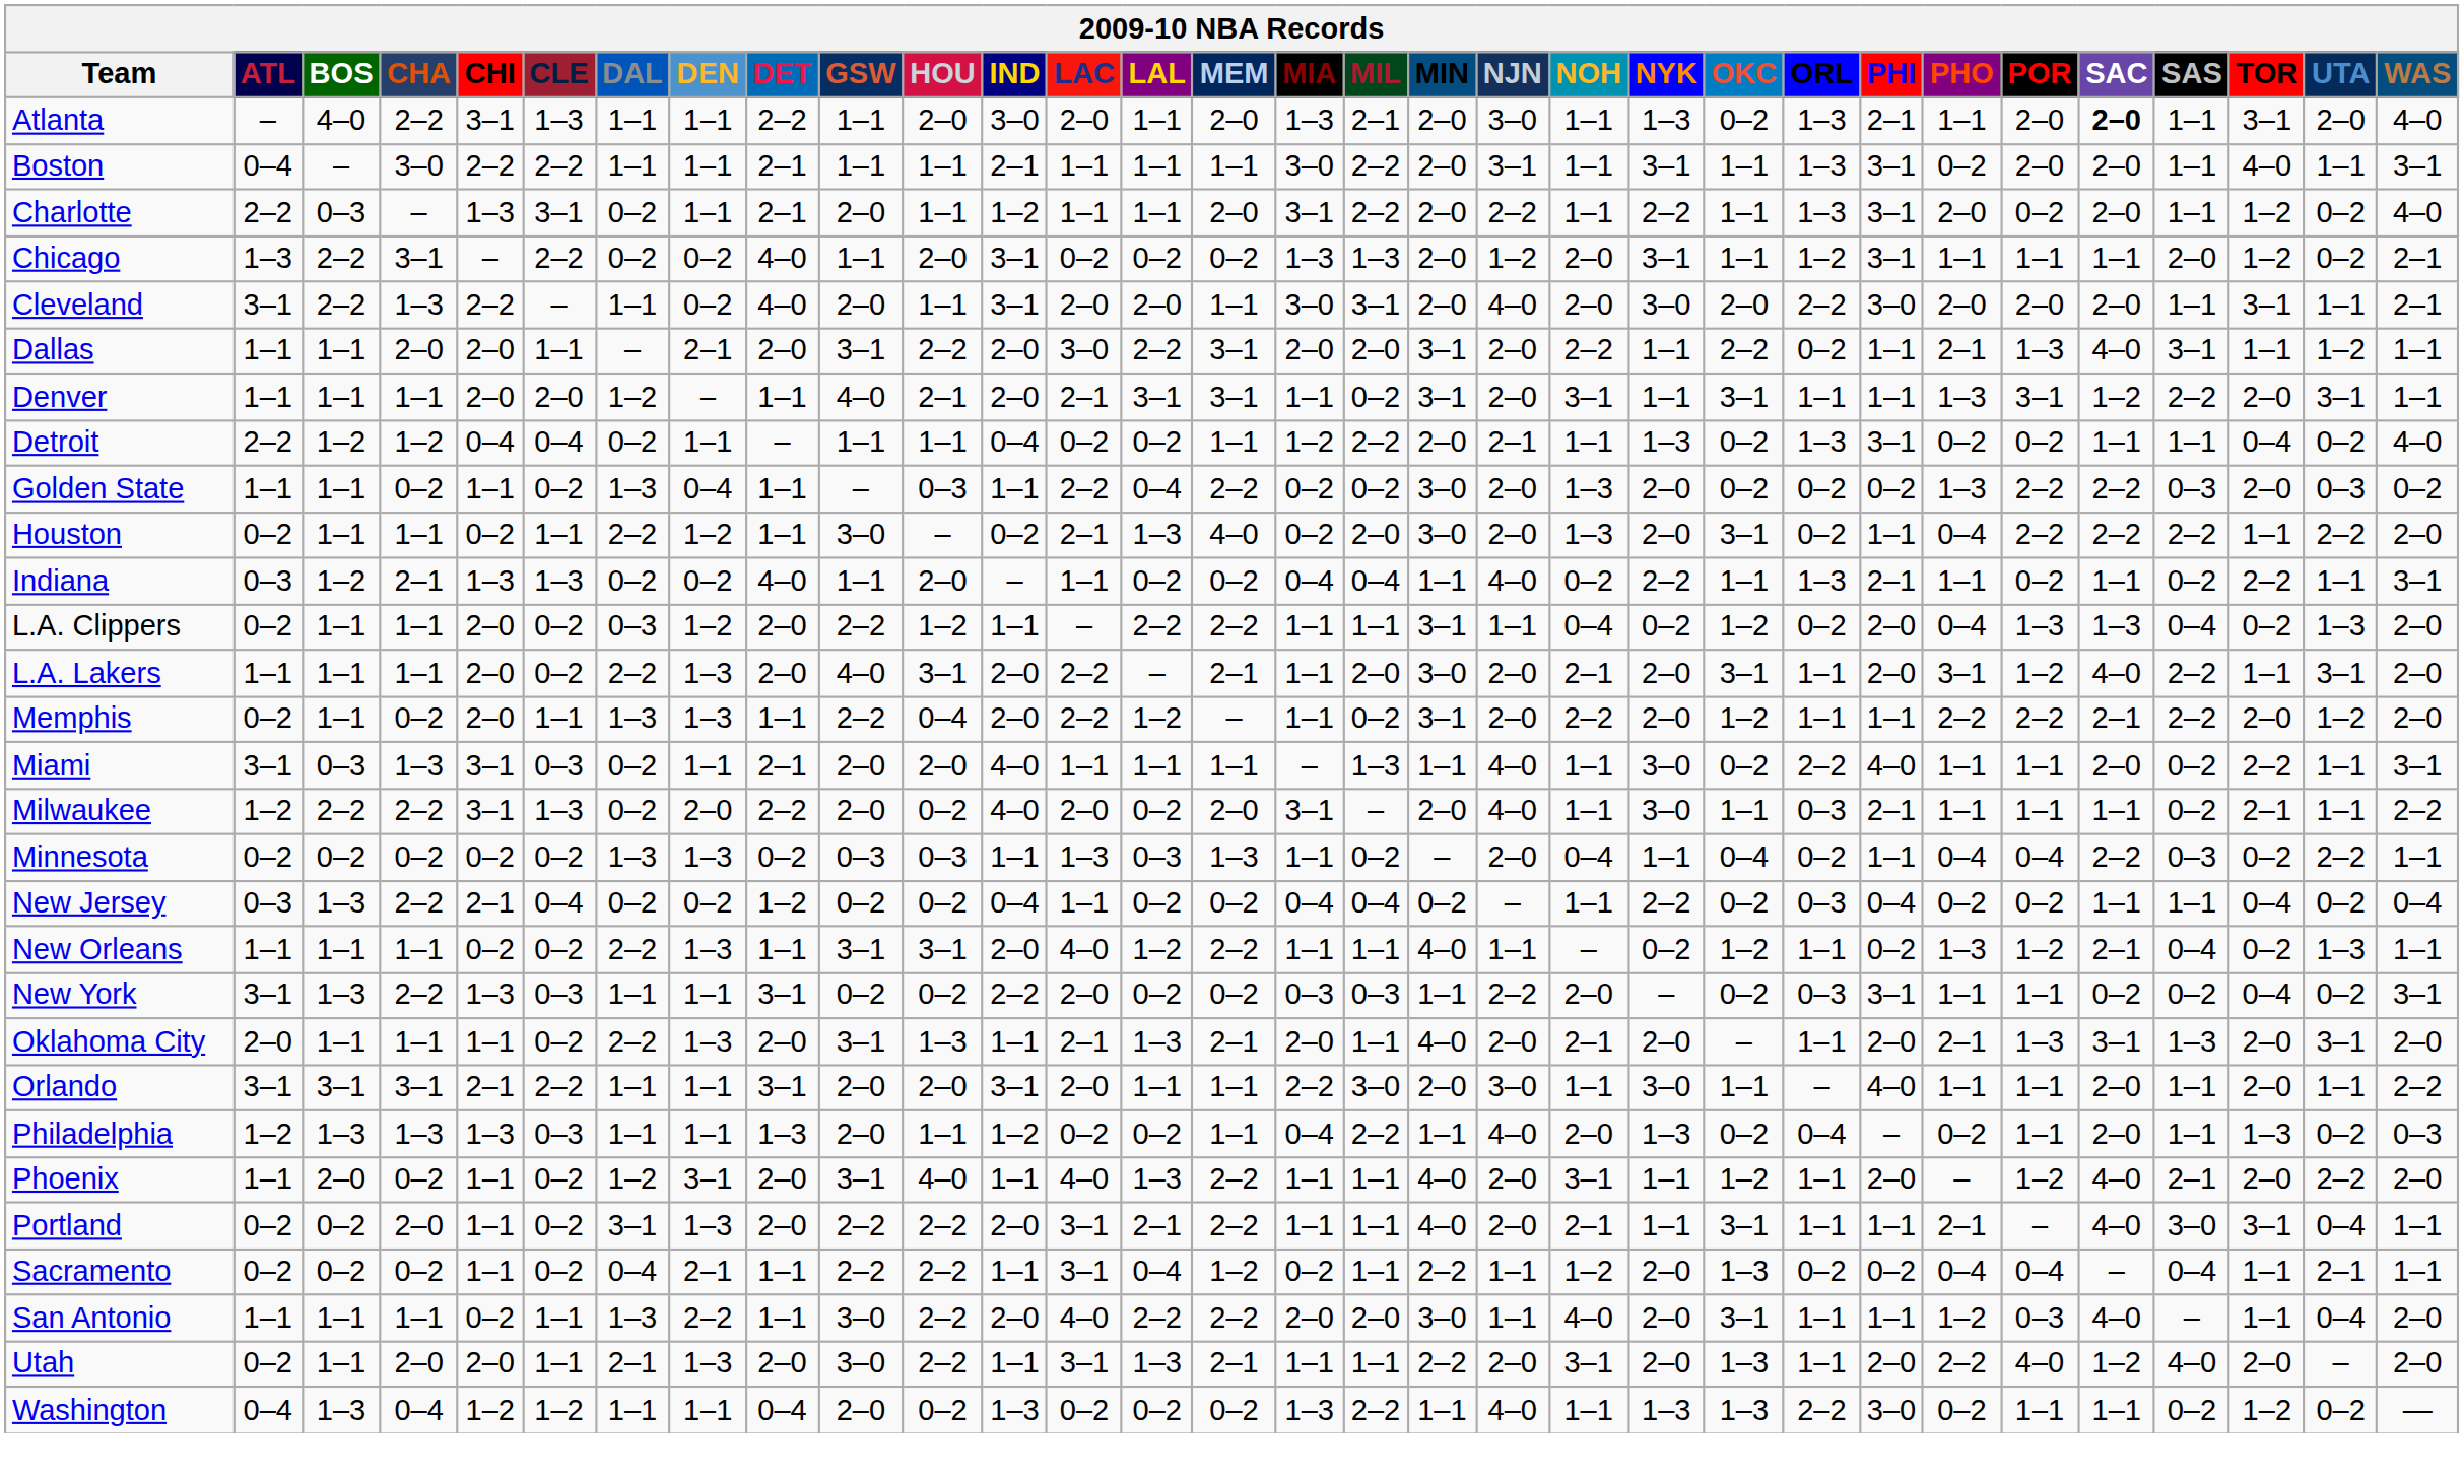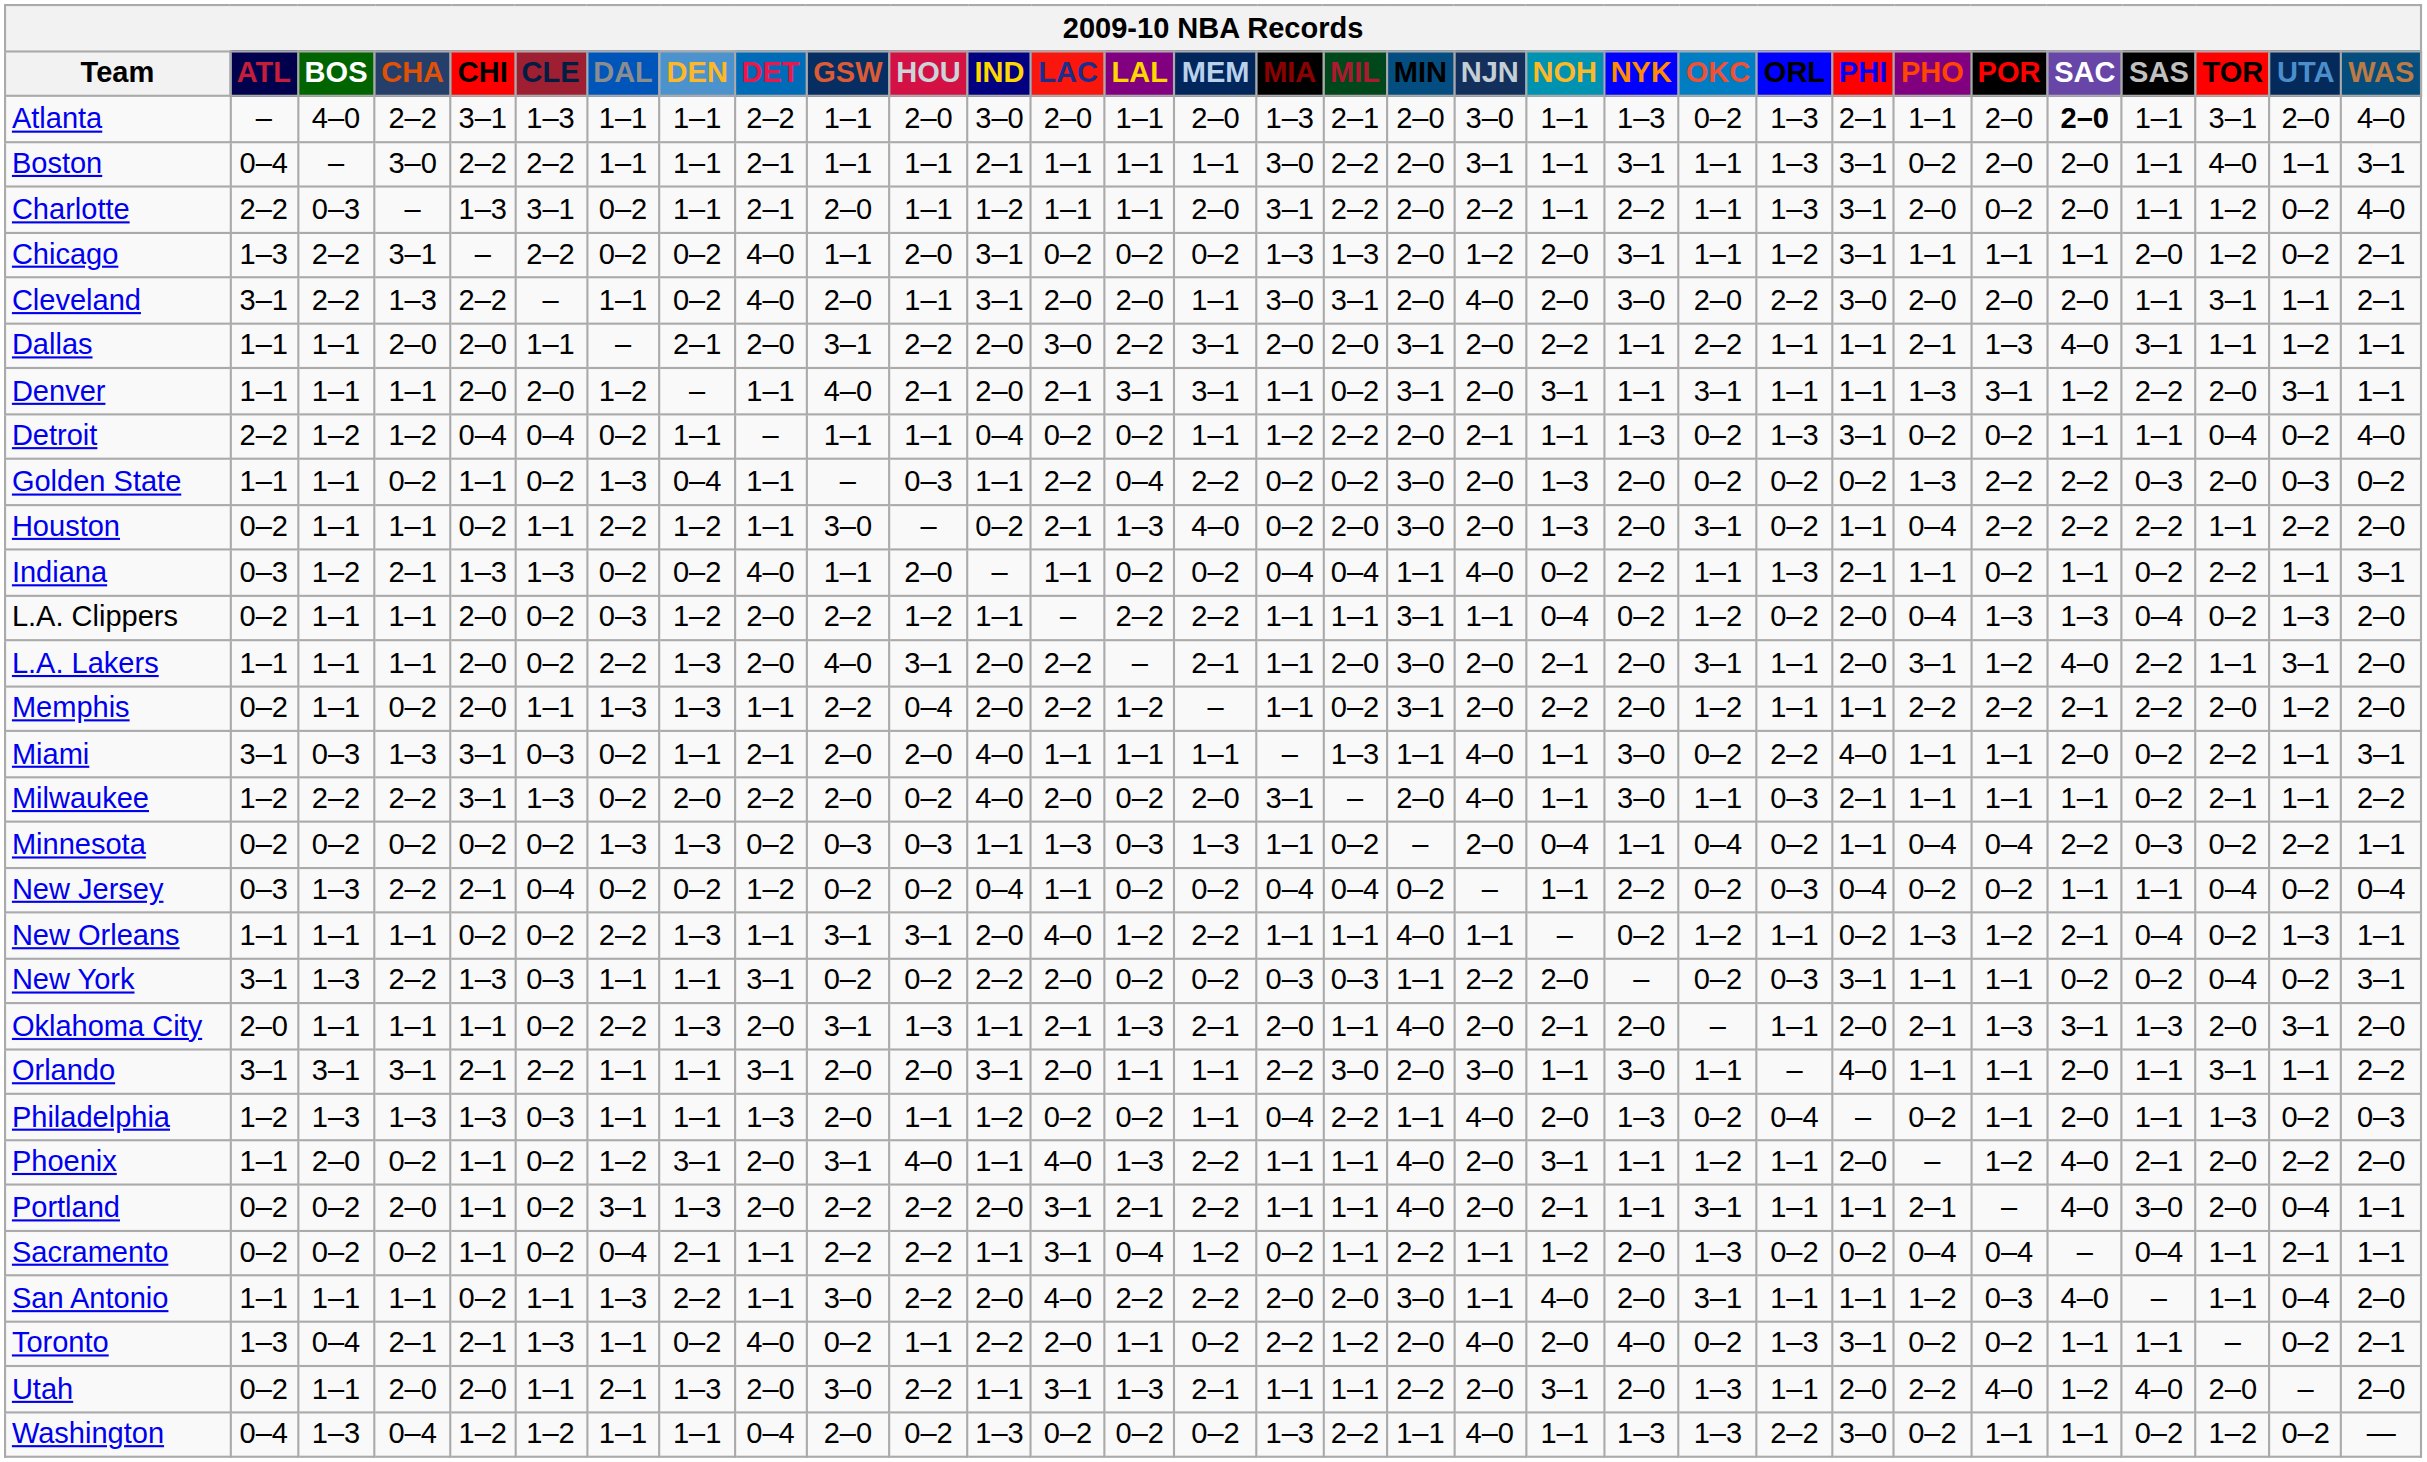Dallas | ORL: 0–2 -> 1–1
Orlando | TOR: 2–0 -> 3–1
Portland | TOR: 3–1 -> 2–0
+ row: Toronto | 1–3 | 0–4 | 2–1 | 2–1 | 1–3 | 1–1 | 0–2 | 4–0 | 0–2 | 1–1 | 2–2 | 2–0 | 1–1 | 0–2 | 2–2 | 1–2 | 2–0 | 4–0 | 2–0 | 4–0 | 0–2 | 1–3 | 3–1 | 0–2 | 0–2 | 1–1 | 1–1 | – | 0–2 | 2–1
